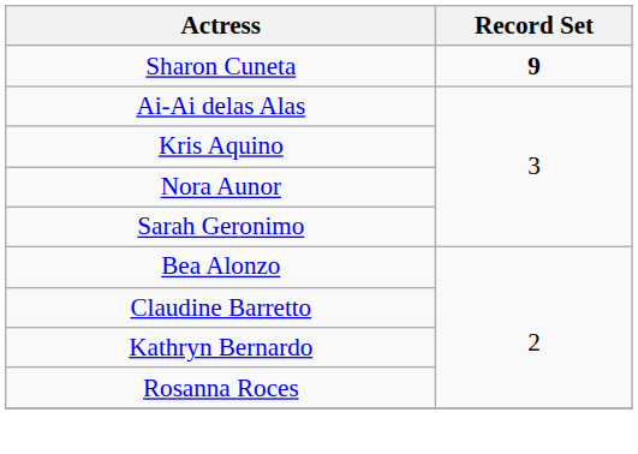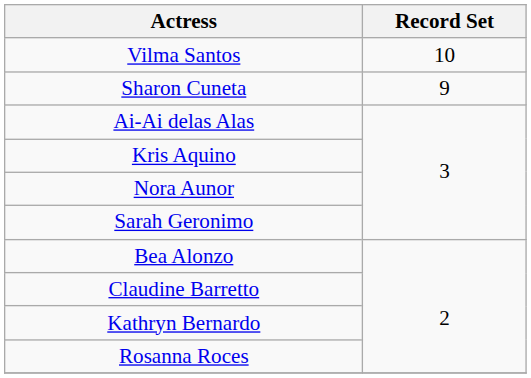+ row: Vilma Santos | 10
Sharon Cuneta | Record Set: bold -> normal
